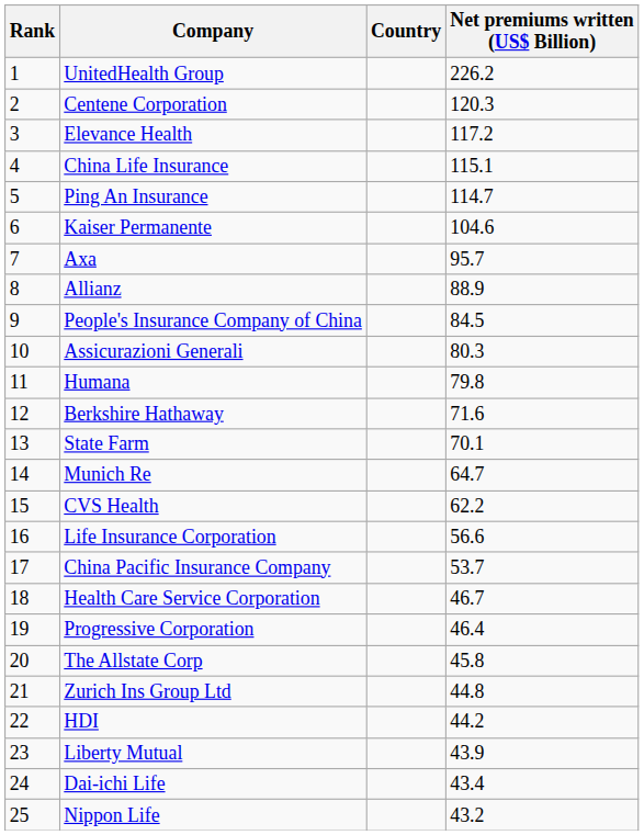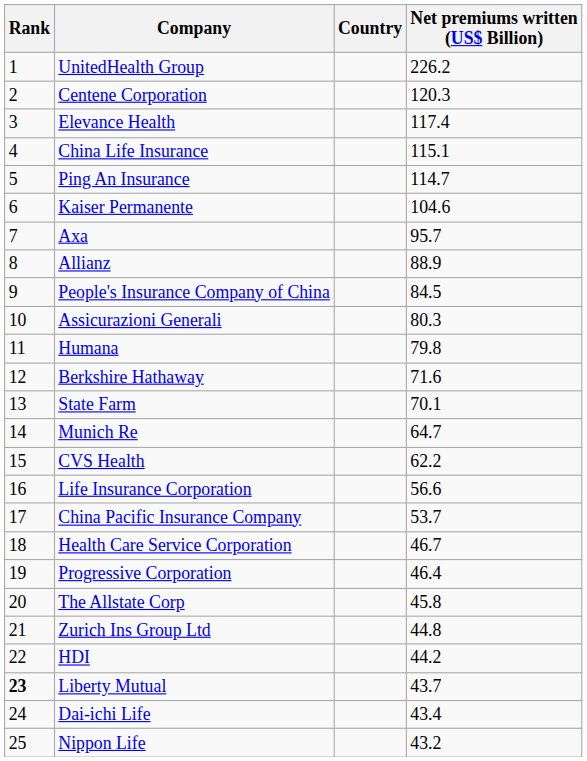Elevance Health | Net premiums written (US$ Billion): 117.2 -> 117.4
Liberty Mutual | Rank: normal -> bold
Liberty Mutual | Net premiums written (US$ Billion): 43.9 -> 43.7
